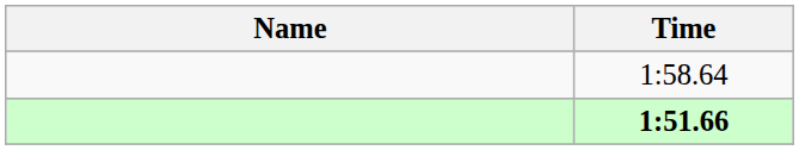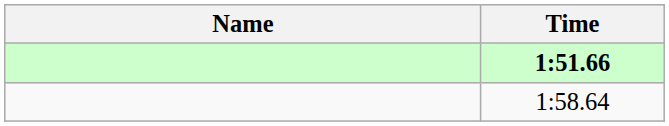rows swapped: 1:51.66 <-> 1:58.64
